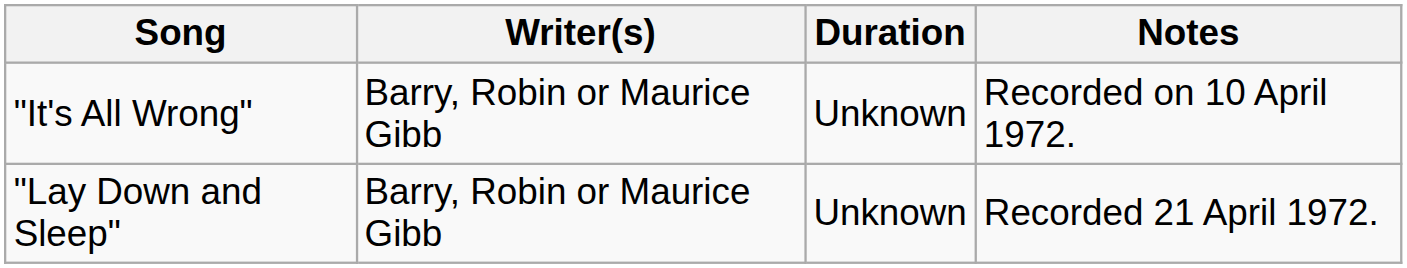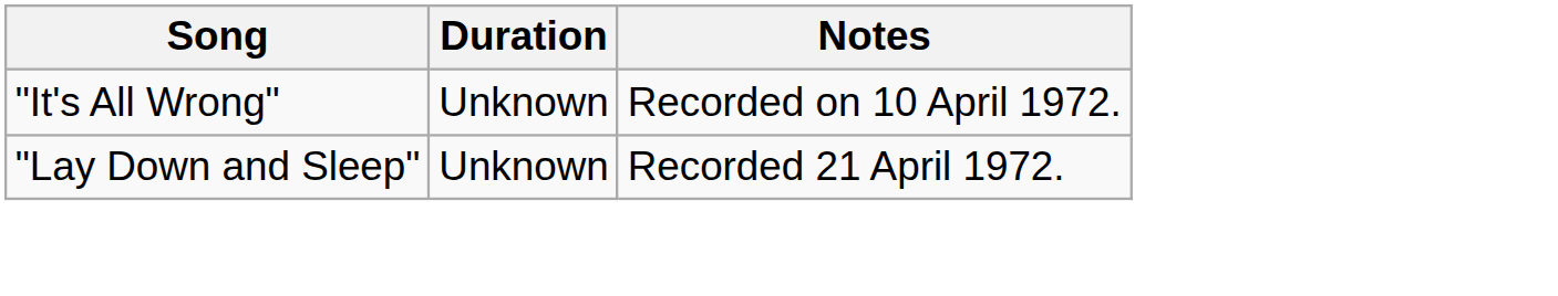- column: Writer(s) | Barry, Robin or Maurice Gibb | Barry, Robin or Maurice Gibb
